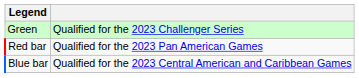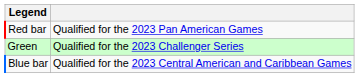rows swapped: Green <-> Red bar
